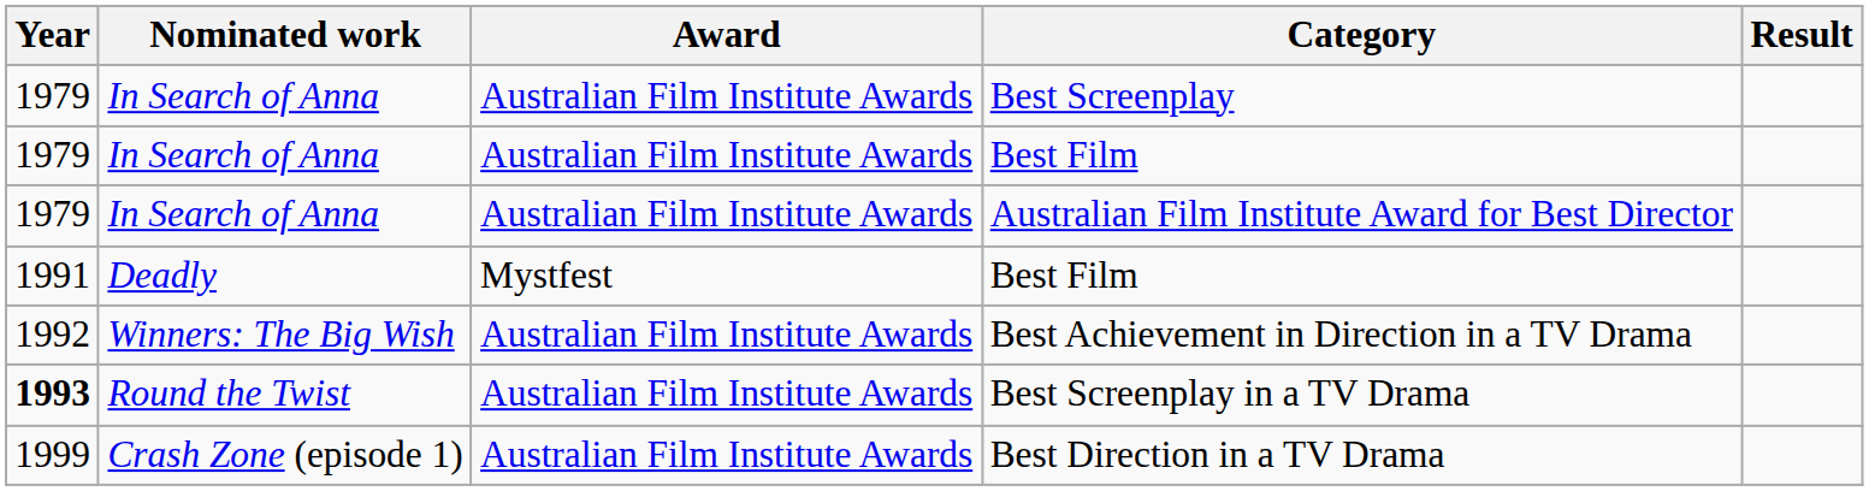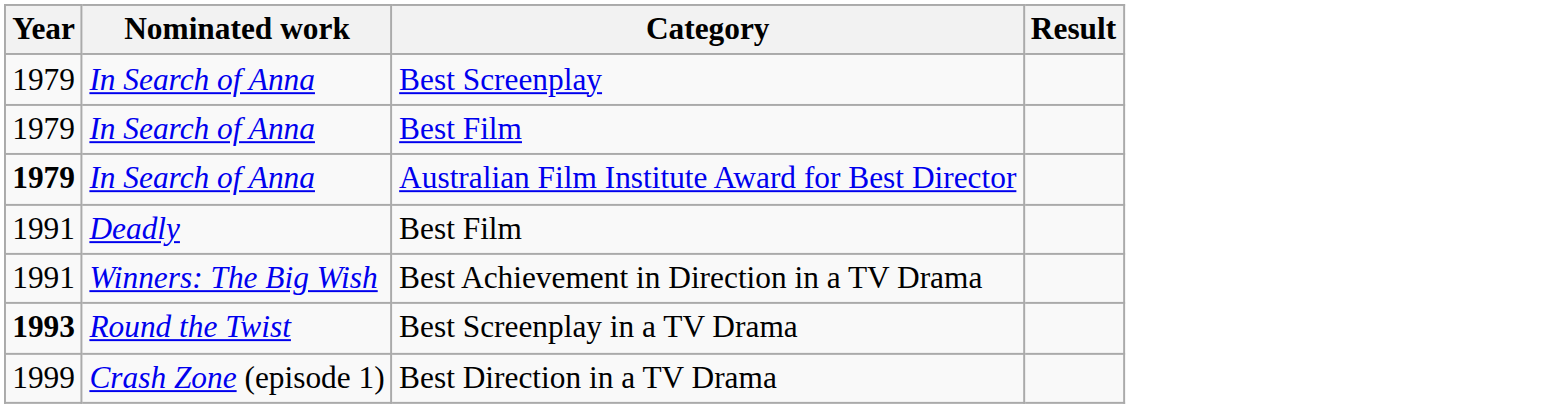- column: Award | Australian Film Institute Awards | Australian Film Institute Awards | Australian Film Institute Awards | Mystfest | Australian Film Institute Awards | Australian Film Institute Awards | Australian Film Institute Awards
Australian Film Institute Award for Best Director | Year: normal -> bold
Best Achievement in Direction in a TV Drama | Year: 1992 -> 1991
